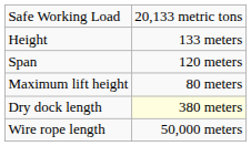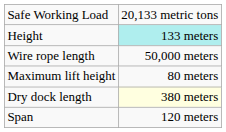Height | column 2: no background -> paleturquoise background
rows swapped: Span <-> Wire rope length
